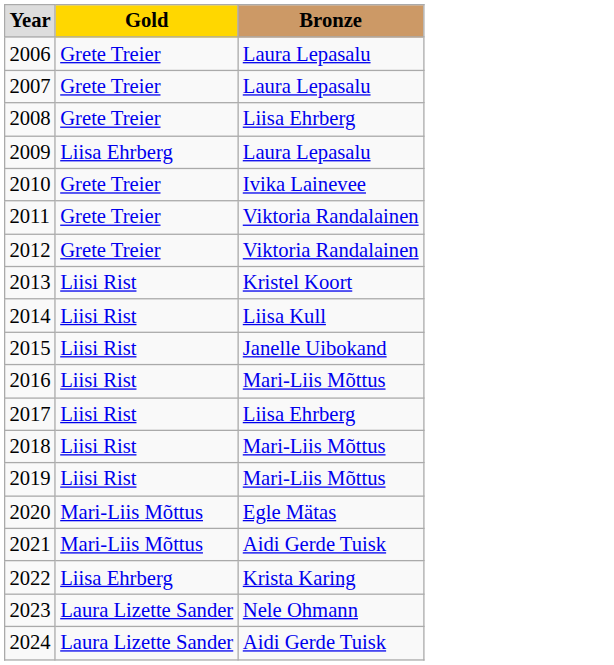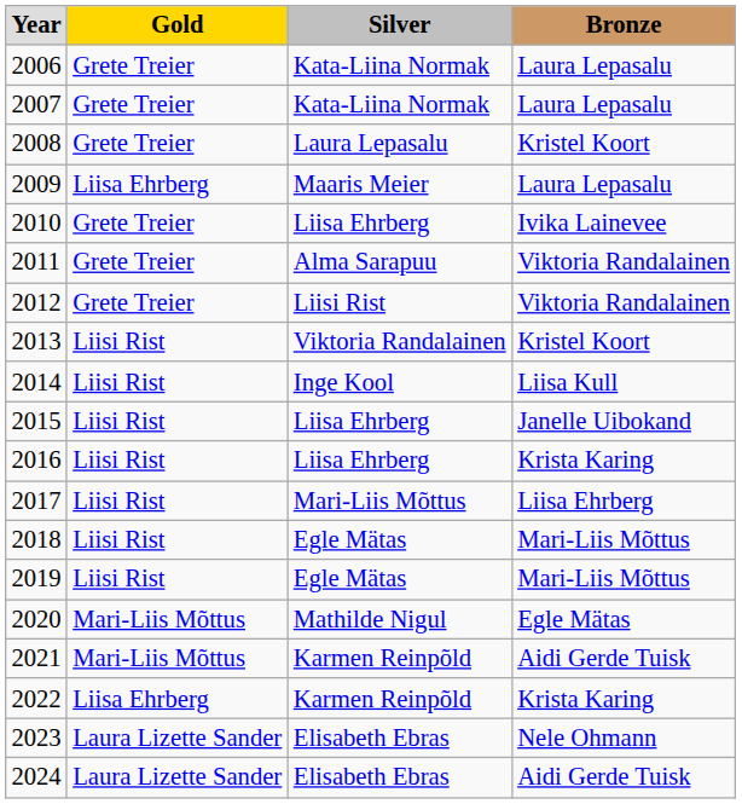+ column: Silver | Kata-Liina Normak | Kata-Liina Normak | Laura Lepasalu | Maaris Meier | Liisa Ehrberg | Alma Sarapuu | Liisi Rist | Viktoria Randalainen | Inge Kool | Liisa Ehrberg | Liisa Ehrberg | Mari-Liis Mõttus | Egle Mätas | Egle Mätas | Mathilde Nigul | Karmen Reinpõld | Karmen Reinpõld | Elisabeth Ebras | Elisabeth Ebras
2008 | Bronze: Liisa Ehrberg -> Kristel Koort
2016 | Bronze: Mari-Liis Mõttus -> Krista Karing
